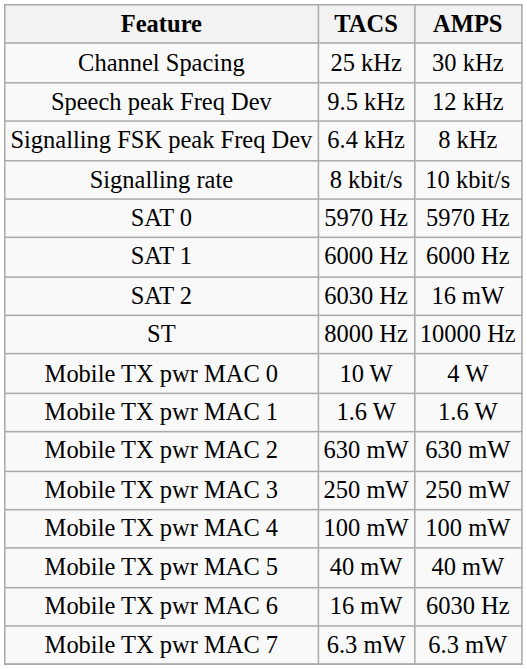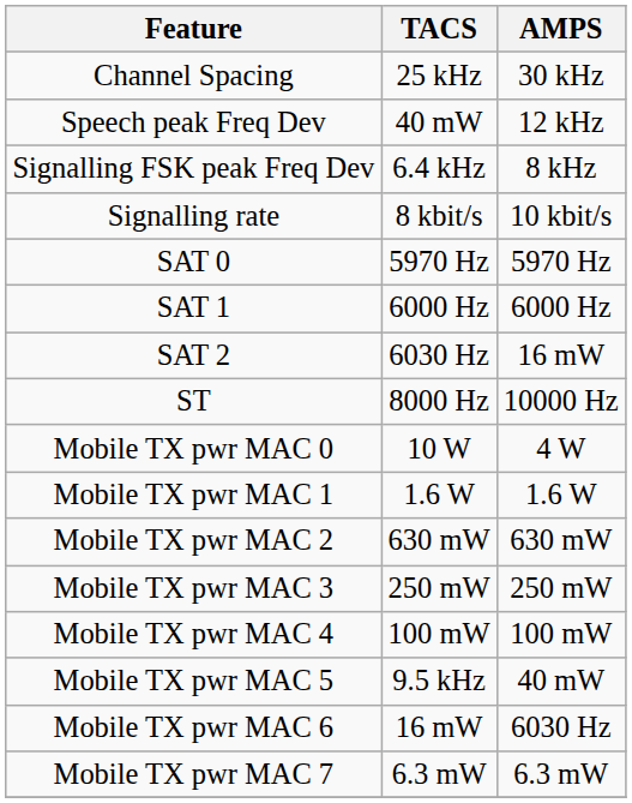Speech peak Freq Dev | TACS: 9.5 kHz -> 40 mW
Mobile TX pwr MAC 5 | TACS: 40 mW -> 9.5 kHz
